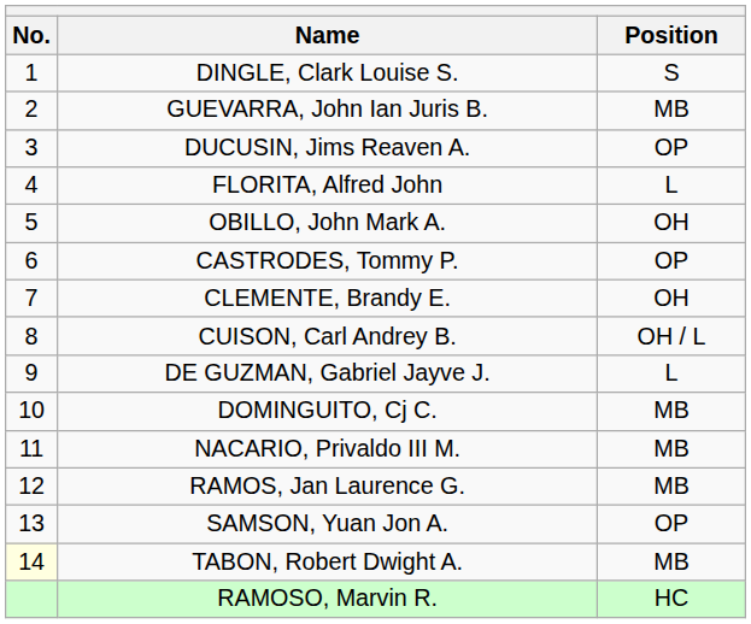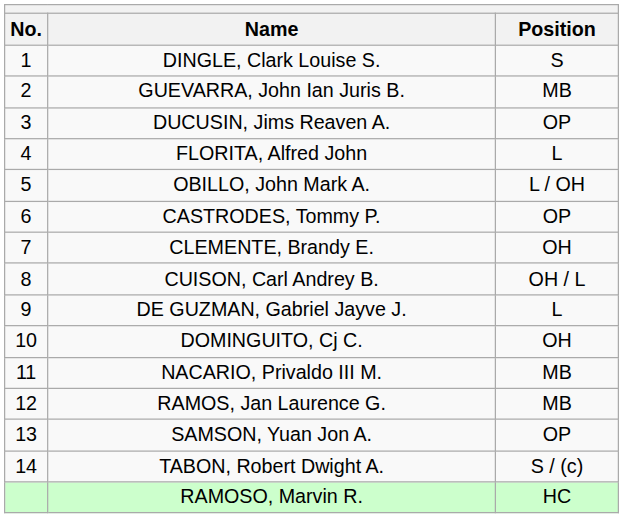OBILLO, John Mark A. | Position: OH -> L / OH
DOMINGUITO, Cj C. | Position: MB -> OH
TABON, Robert Dwight A. | No.: lightyellow background -> no background
TABON, Robert Dwight A. | Position: MB -> S / (c)
